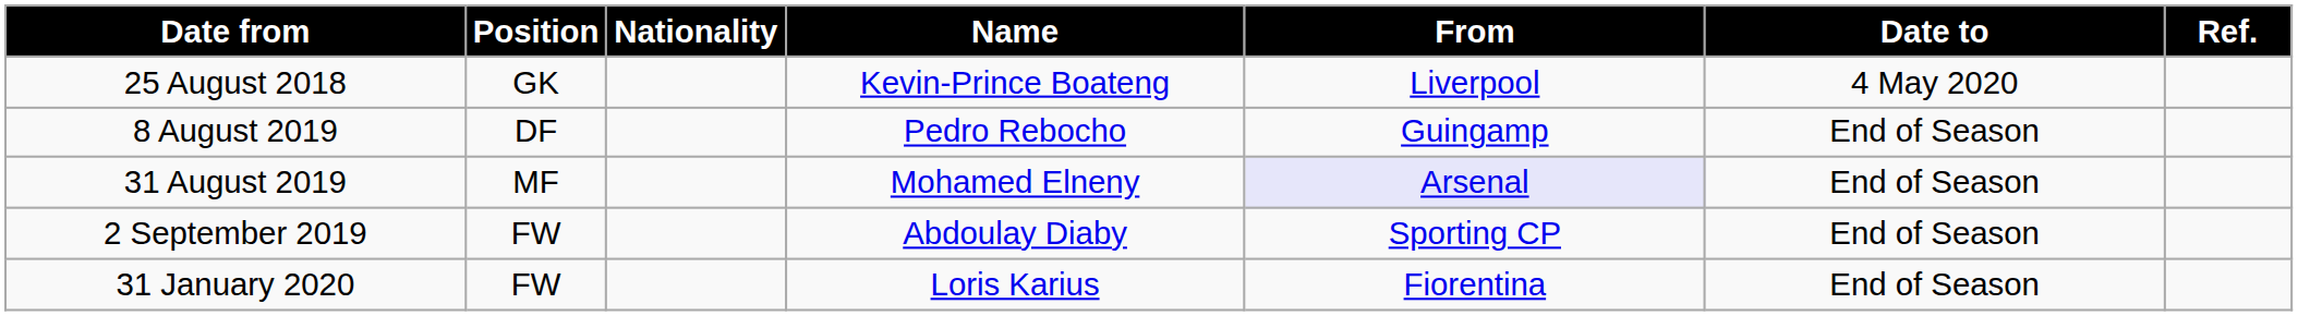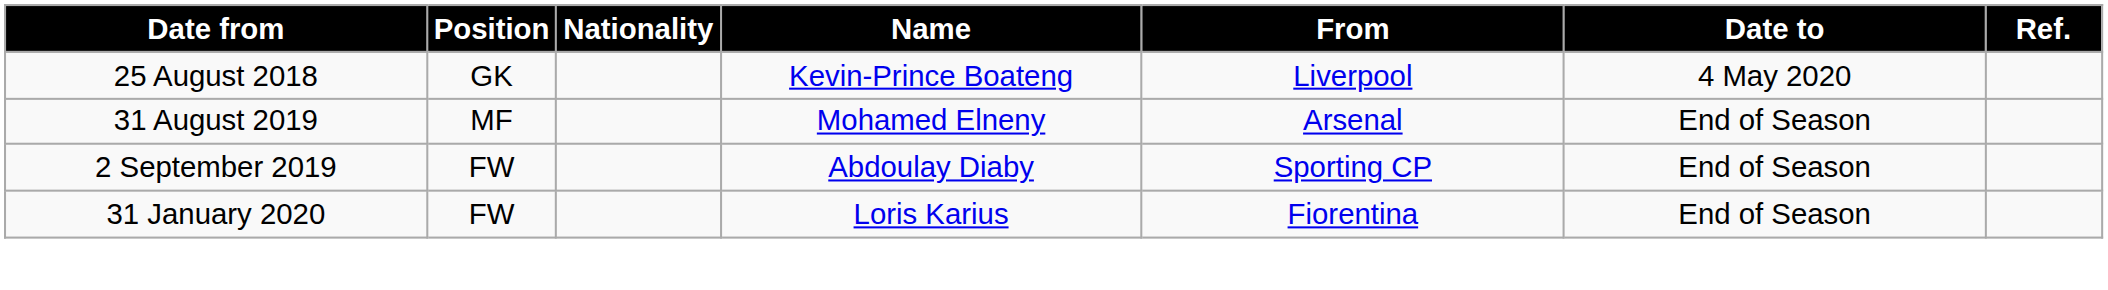- row: 8 August 2019 | DF | Pedro Rebocho | Guingamp | End of Season
31 August 2019 | From: lavender background -> no background
